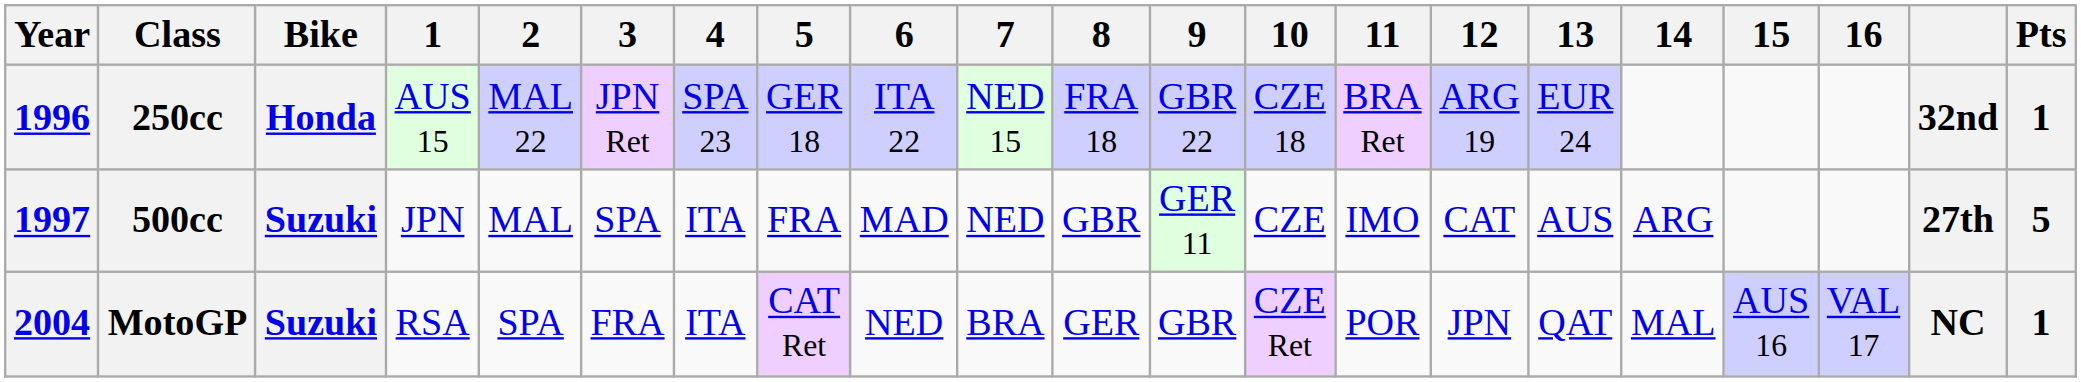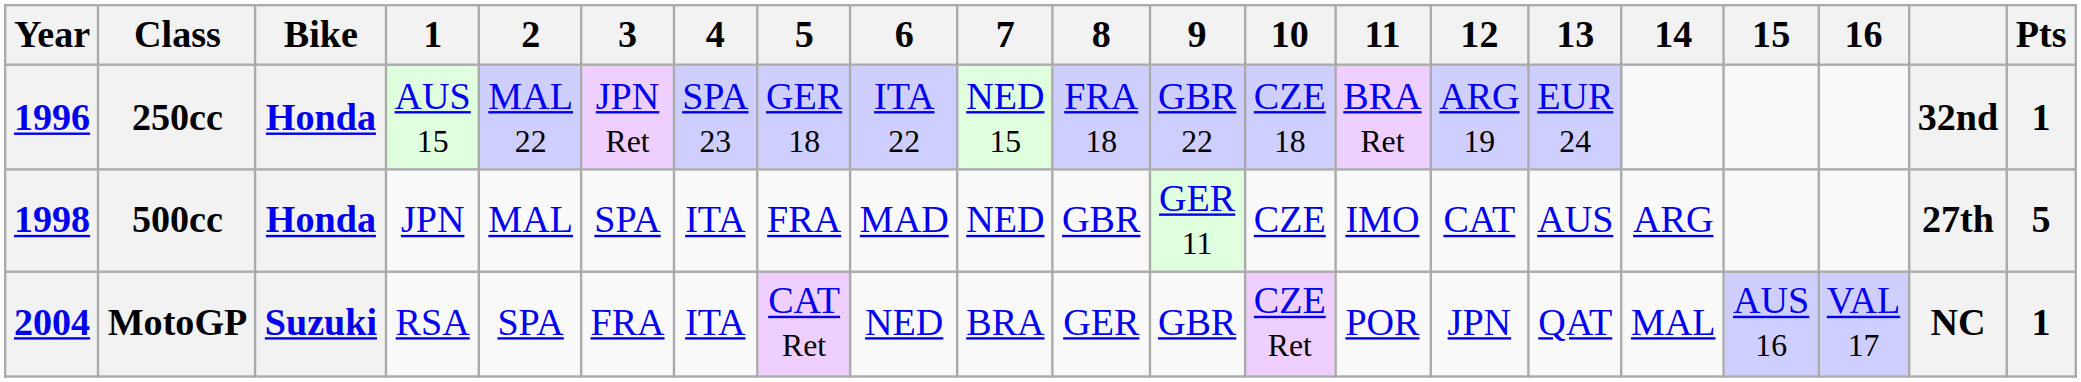500cc | Year: 1997 -> 1998
500cc | Bike: Suzuki -> Honda
